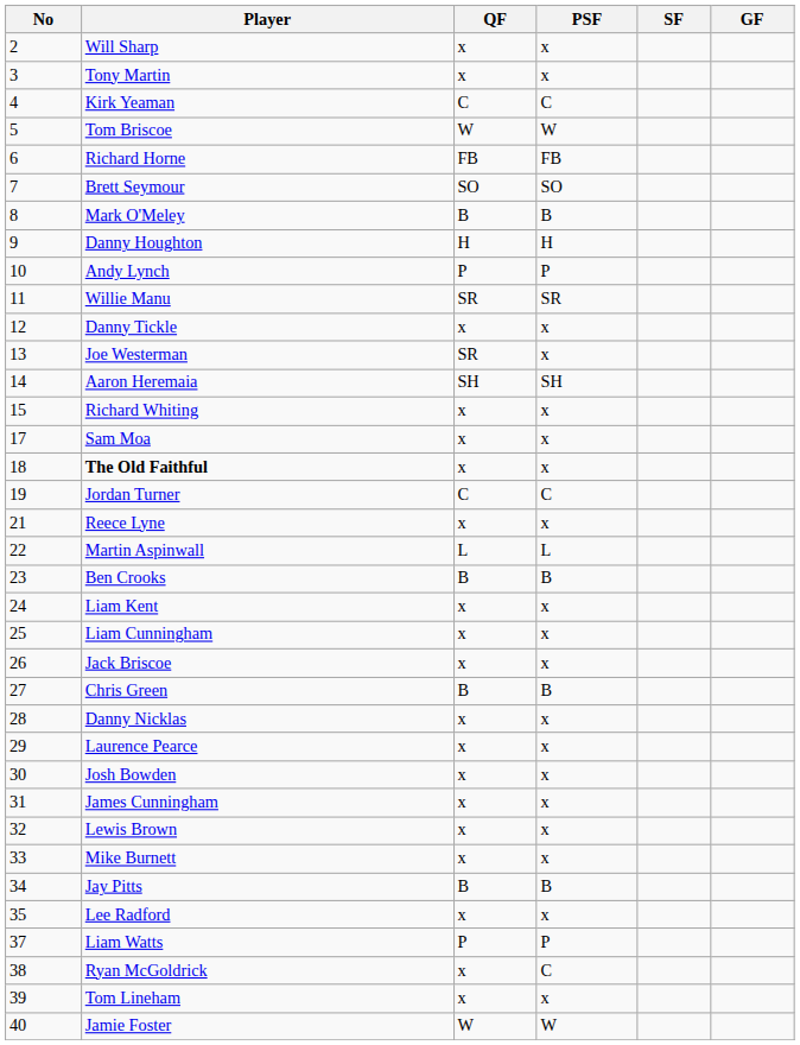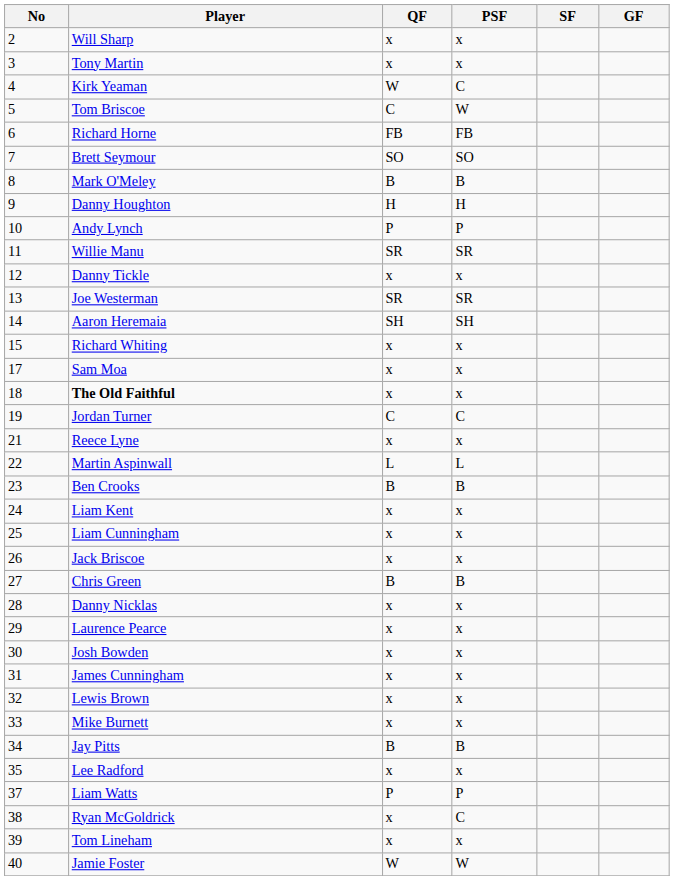Kirk Yeaman | QF: C -> W
Tom Briscoe | QF: W -> C
Joe Westerman | PSF: x -> SR
